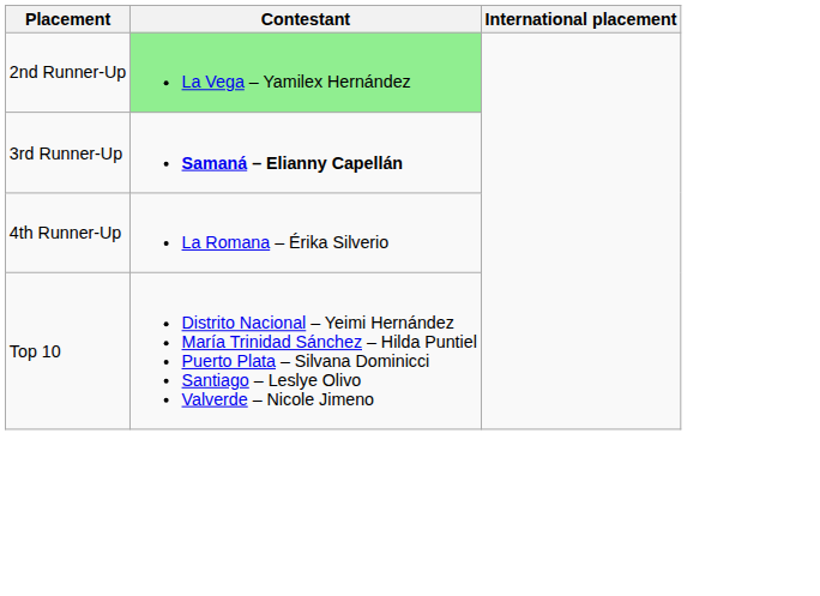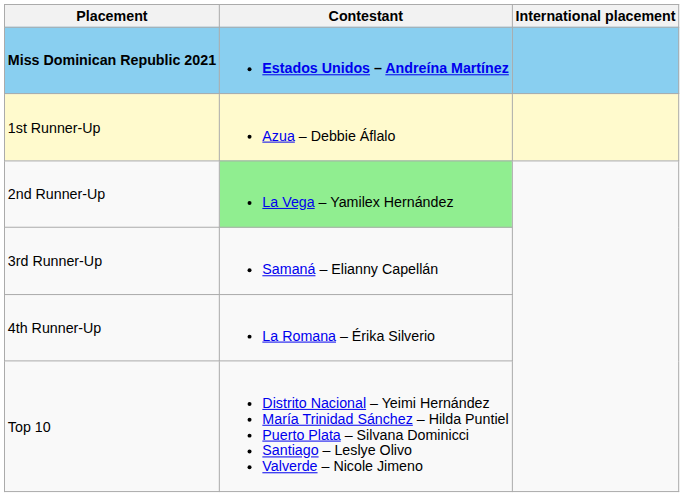+ row: Miss Dominican Republic 2021 | Estados Unidos – Andreína Martínez
+ row: 1st Runner-Up | Azua – Debbie Áflalo
3rd Runner-Up | Contestant: bold -> normal
